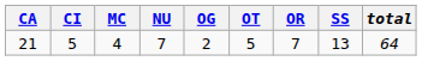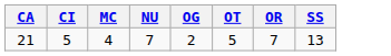- column: total | 64
